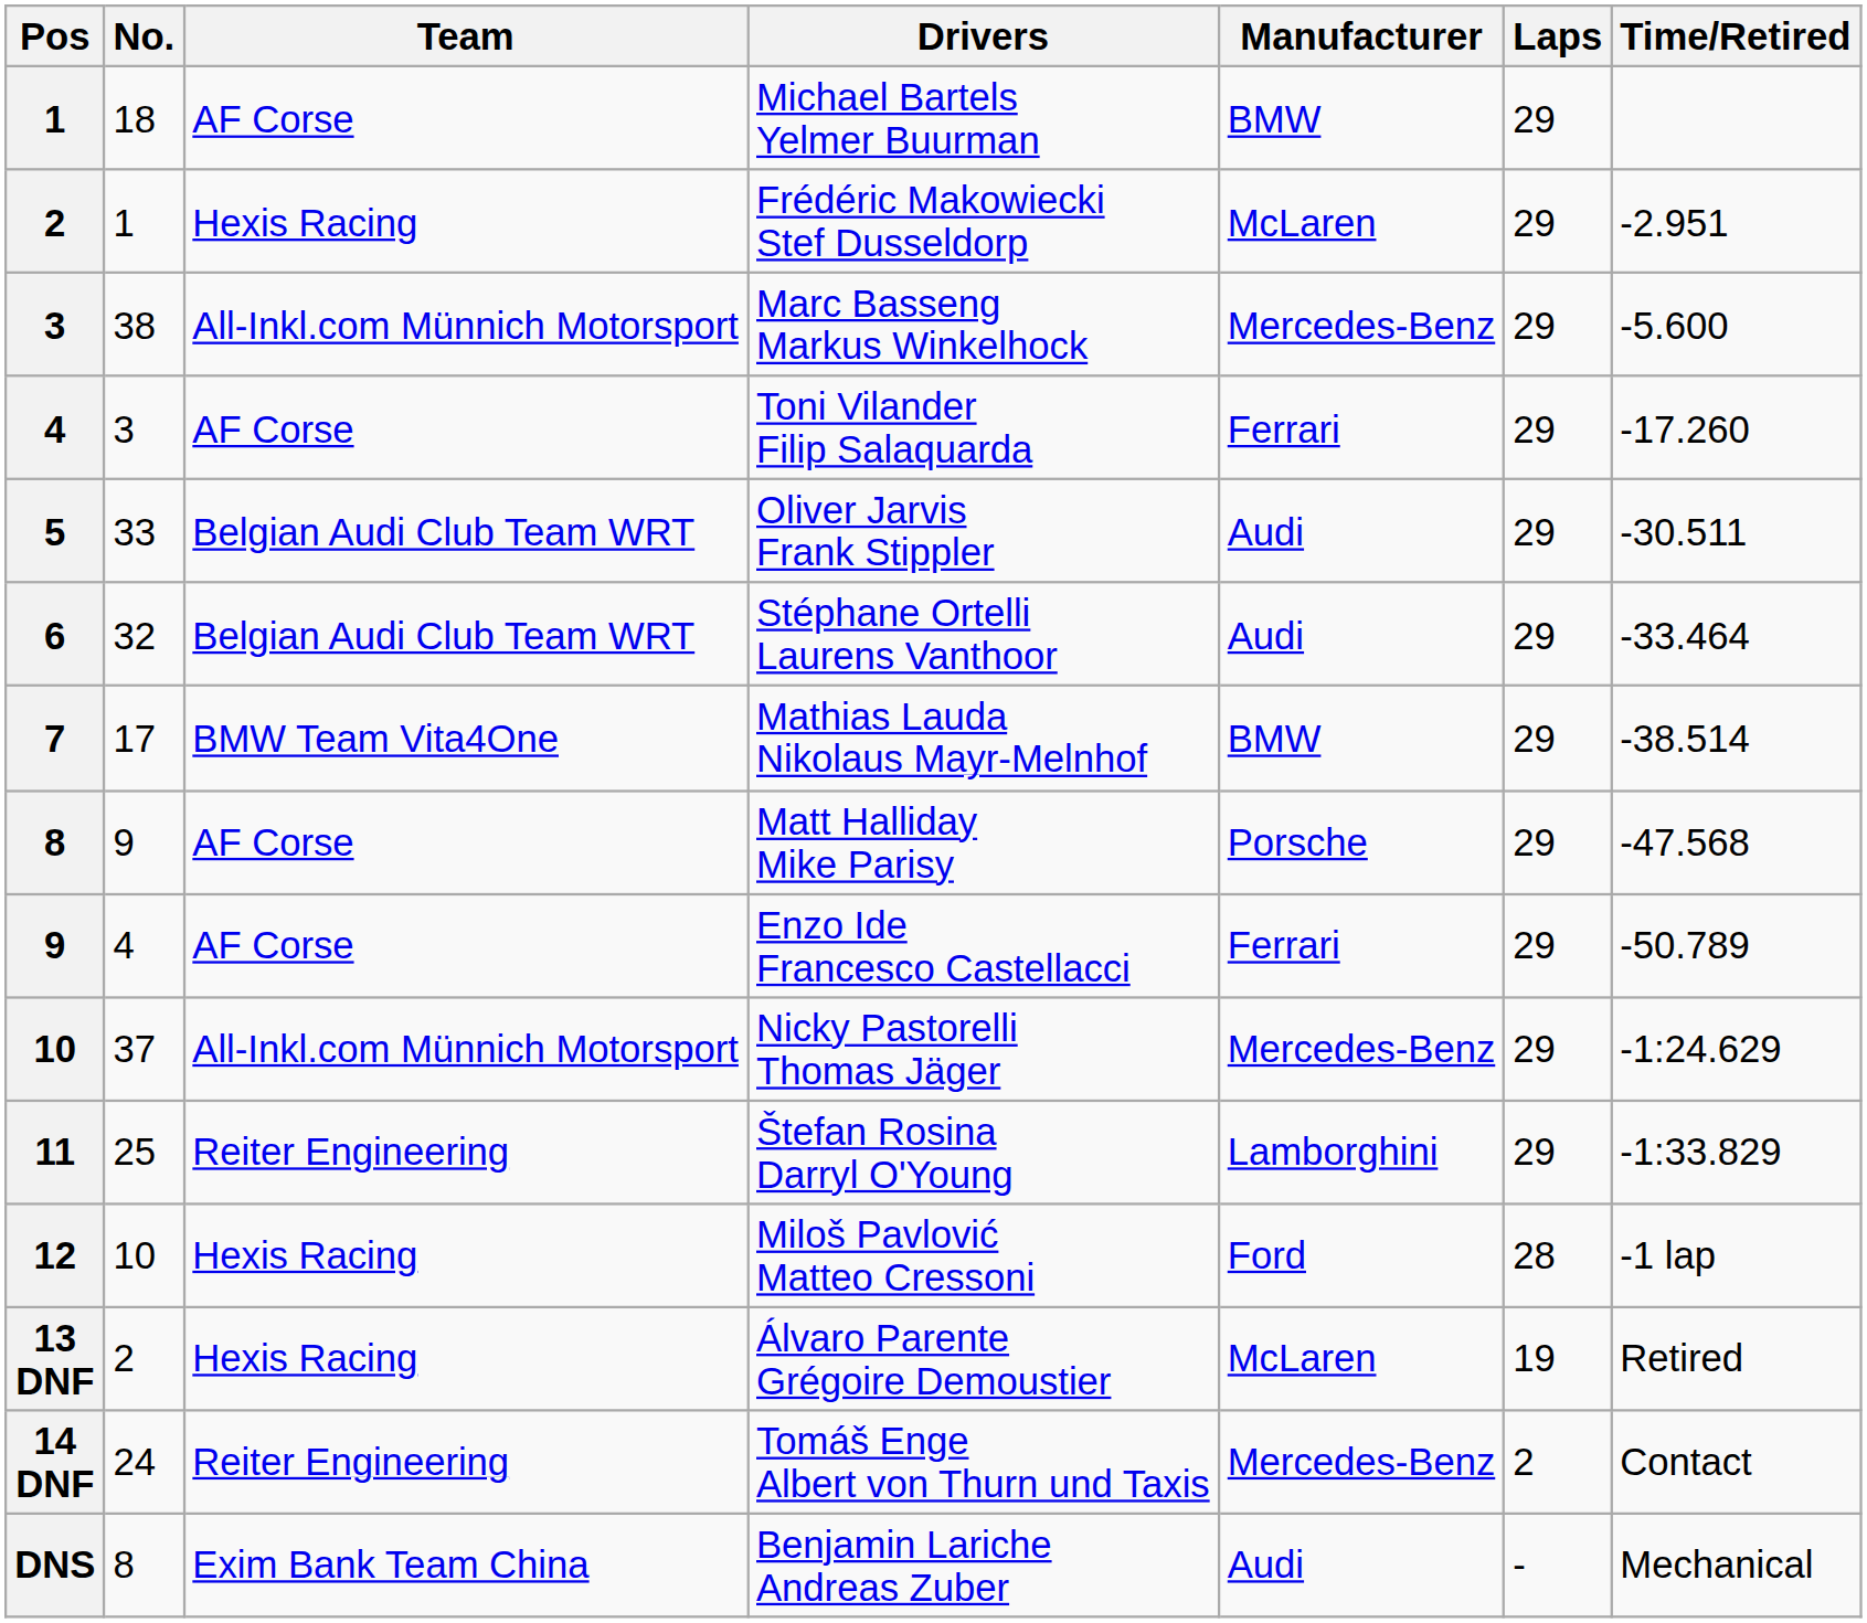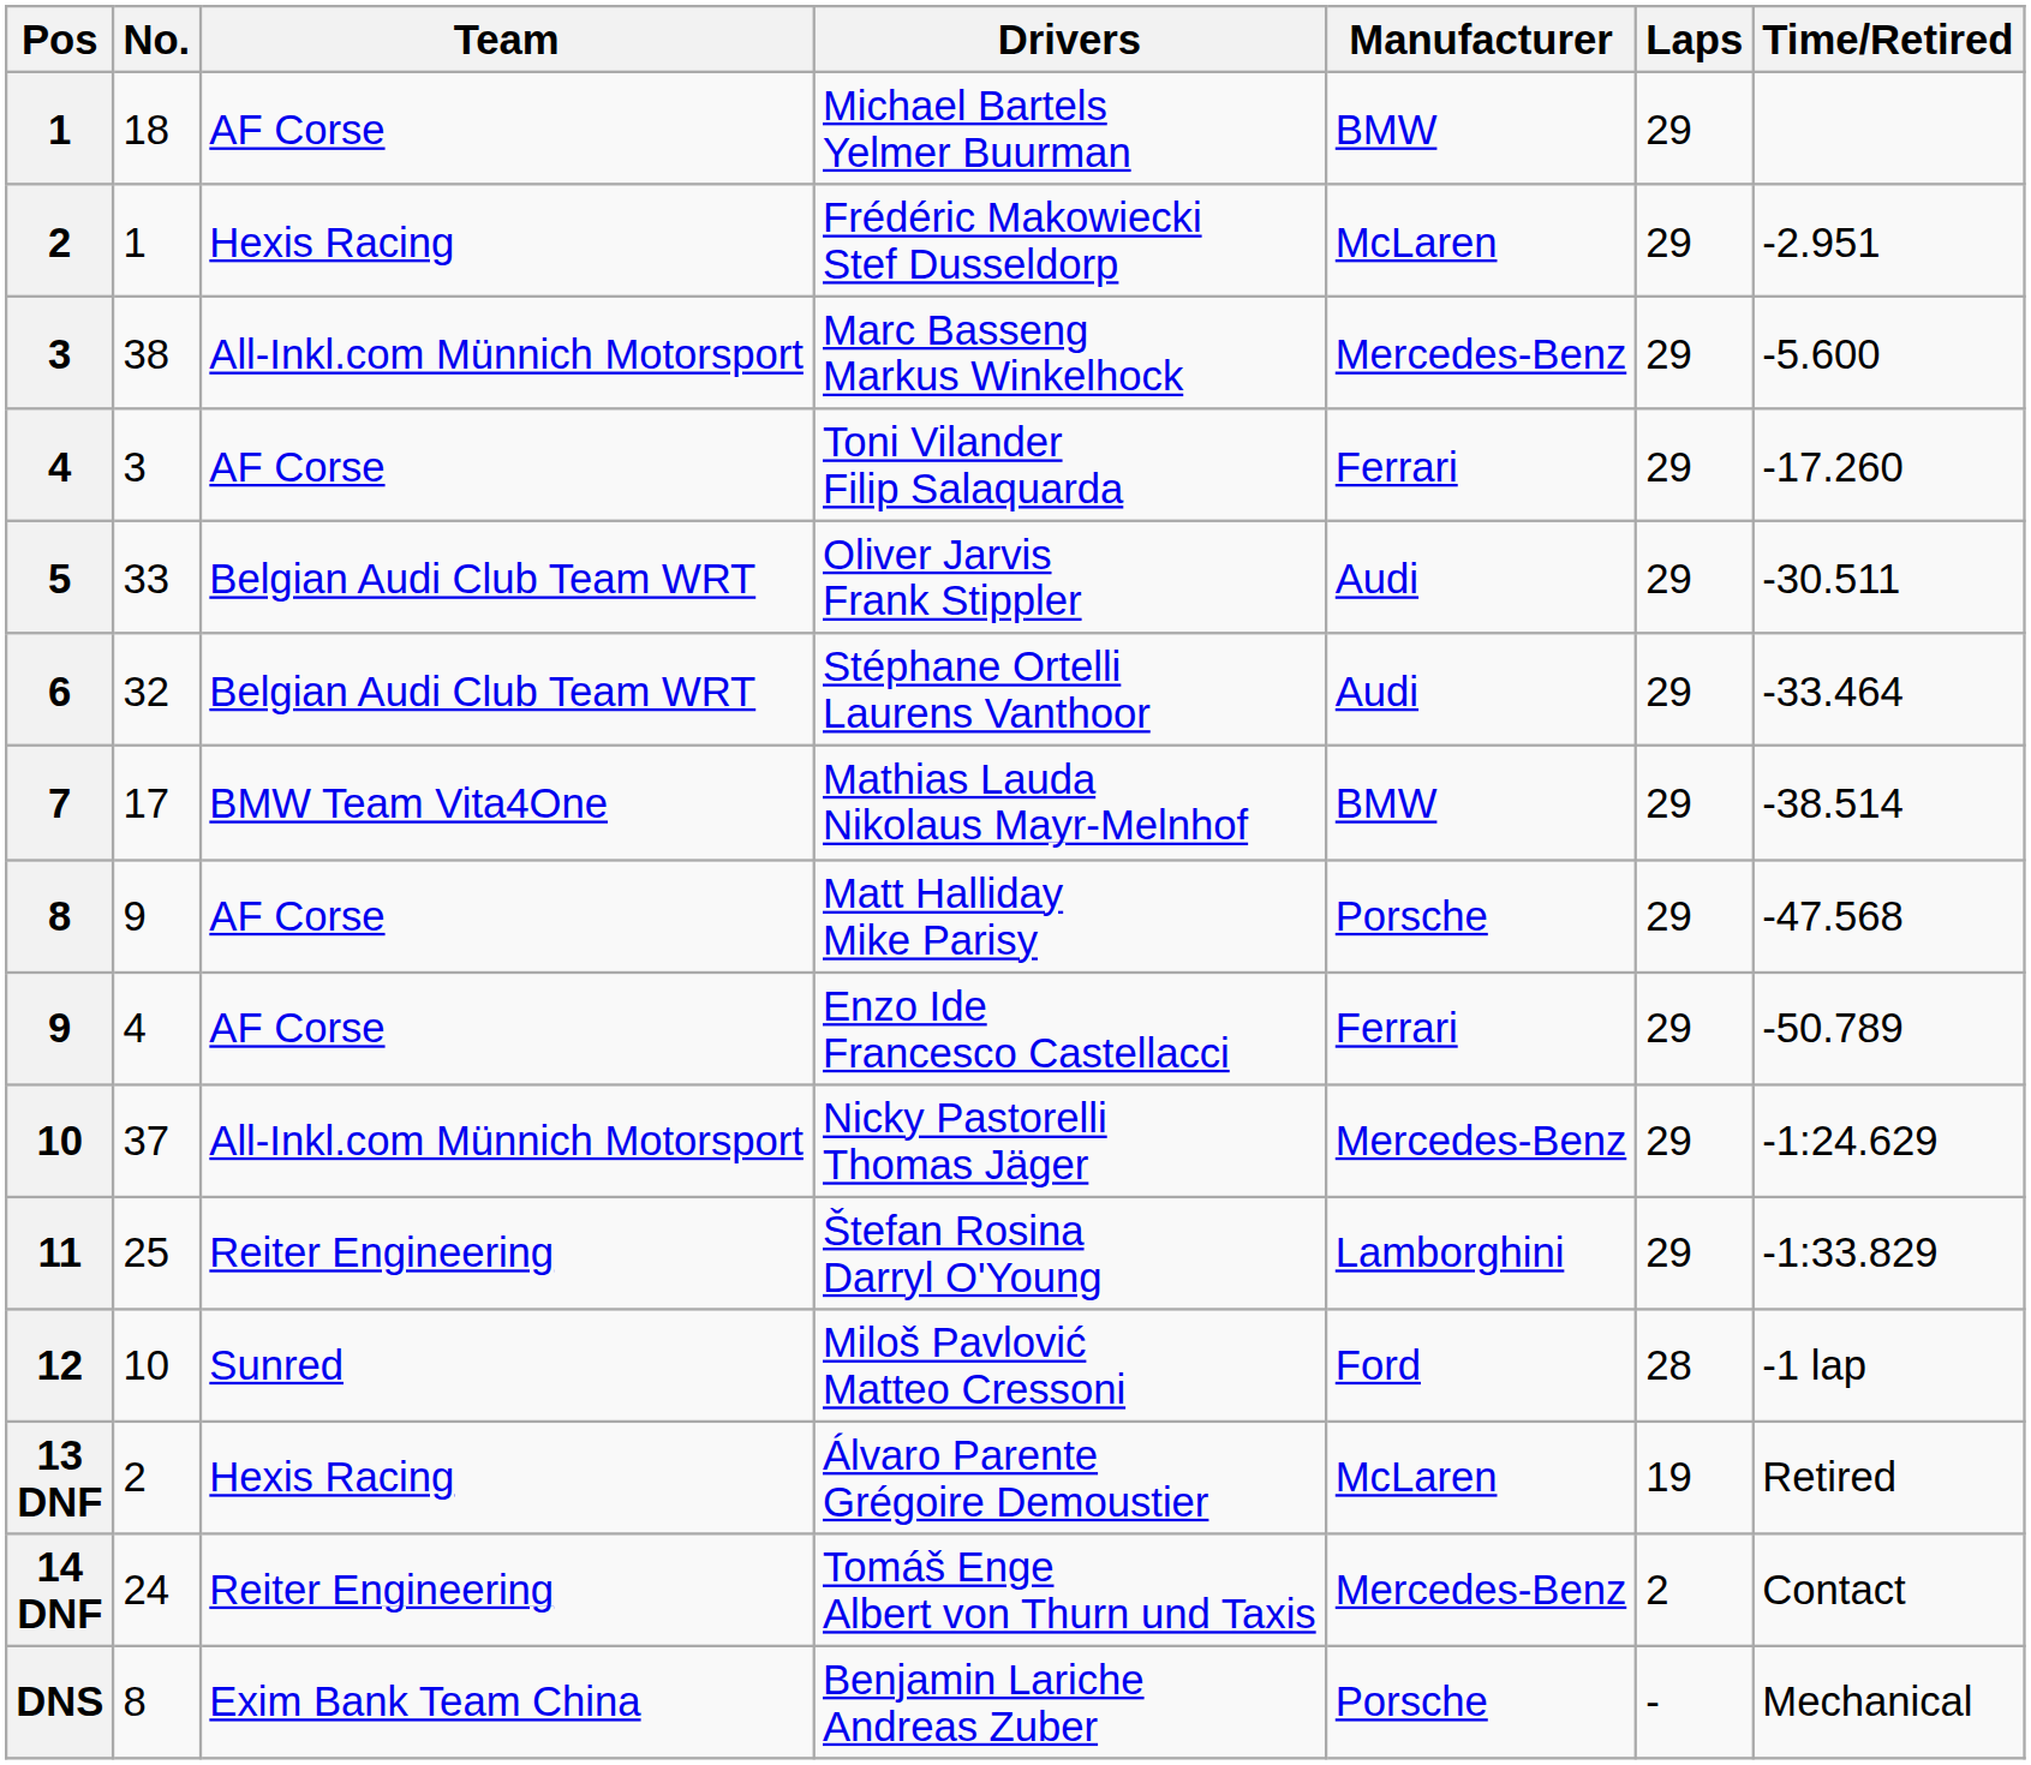Miloš Pavlović Matteo Cressoni | Team: Hexis Racing -> Sunred
Benjamin Lariche Andreas Zuber | Manufacturer: Audi -> Porsche
